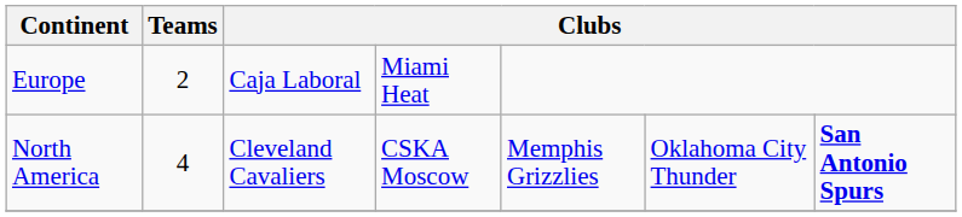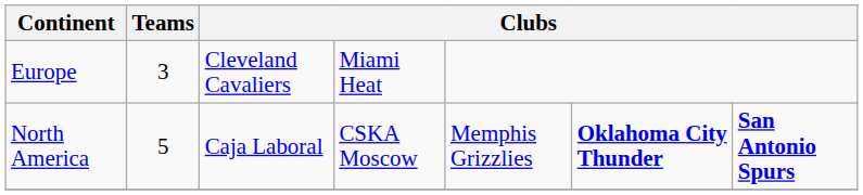Europe | Teams: 2 -> 3
Europe | column 3: Caja Laboral -> Cleveland Cavaliers
North America | Teams: 4 -> 5
North America | column 3: Cleveland Cavaliers -> Caja Laboral
North America | column 6: normal -> bold
